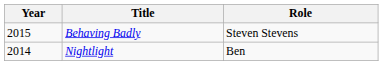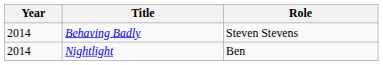Behaving Badly | Year: 2015 -> 2014
